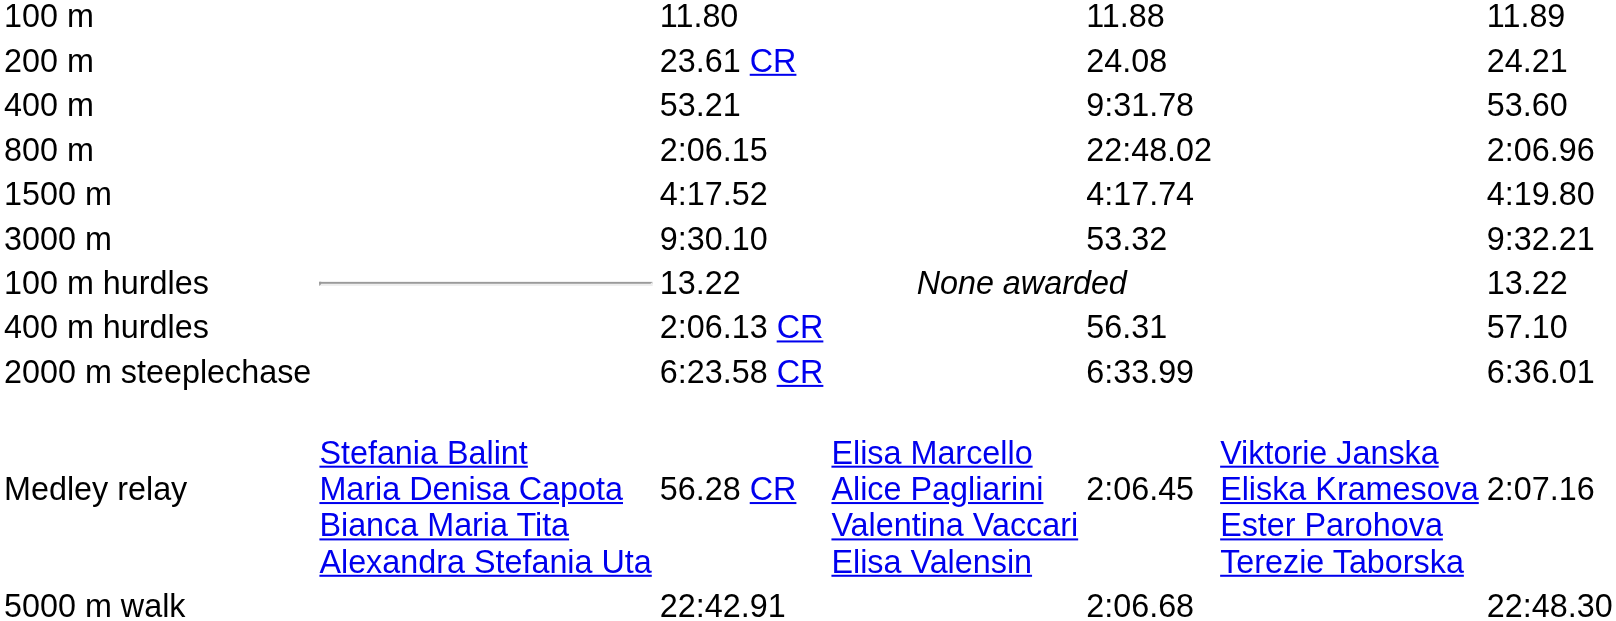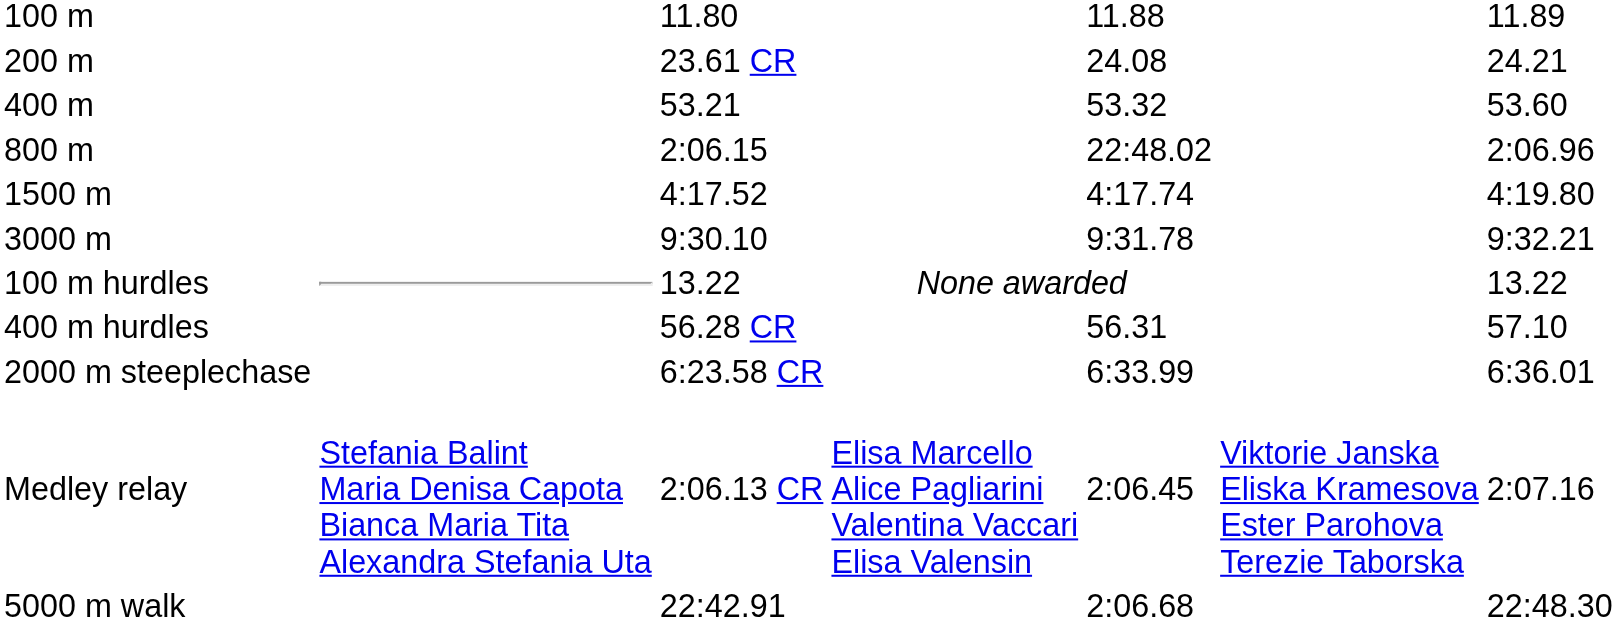400 m | column 5: 9:31.78 -> 53.32
3000 m | column 5: 53.32 -> 9:31.78
400 m hurdles | column 3: 2:06.13 CR -> 56.28 CR
Medley relay | column 3: 56.28 CR -> 2:06.13 CR
